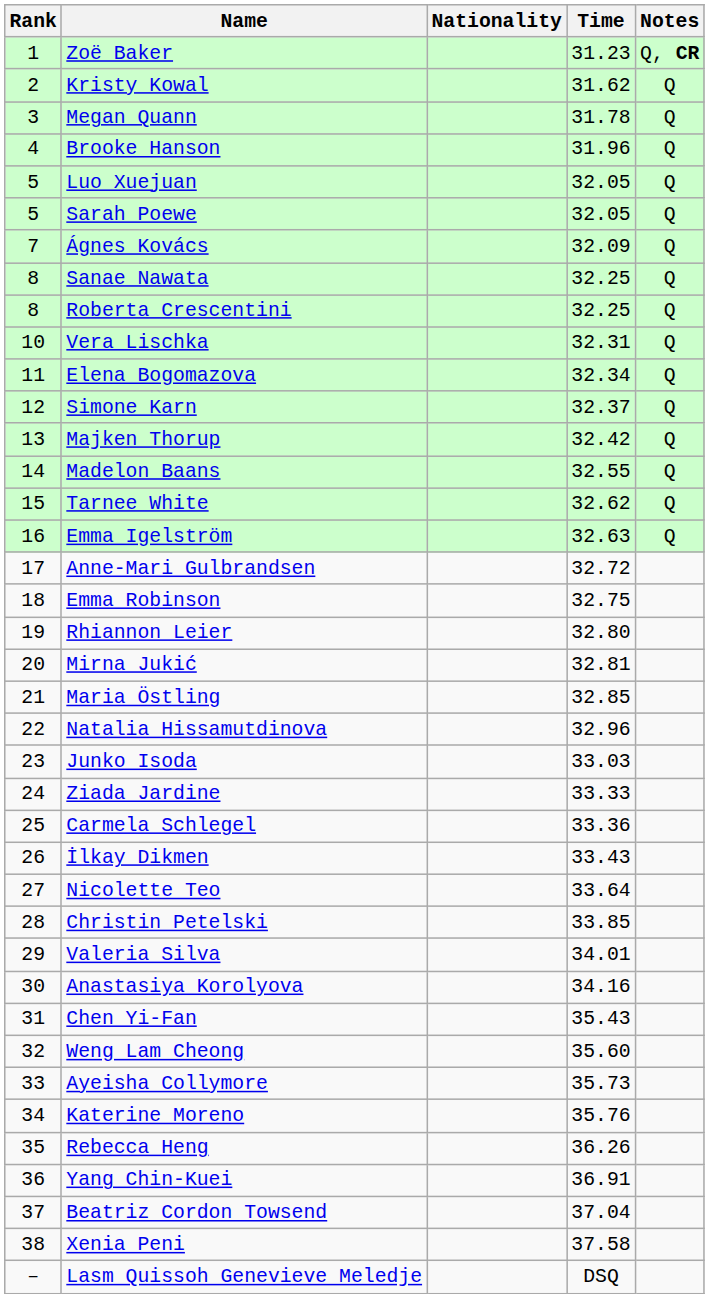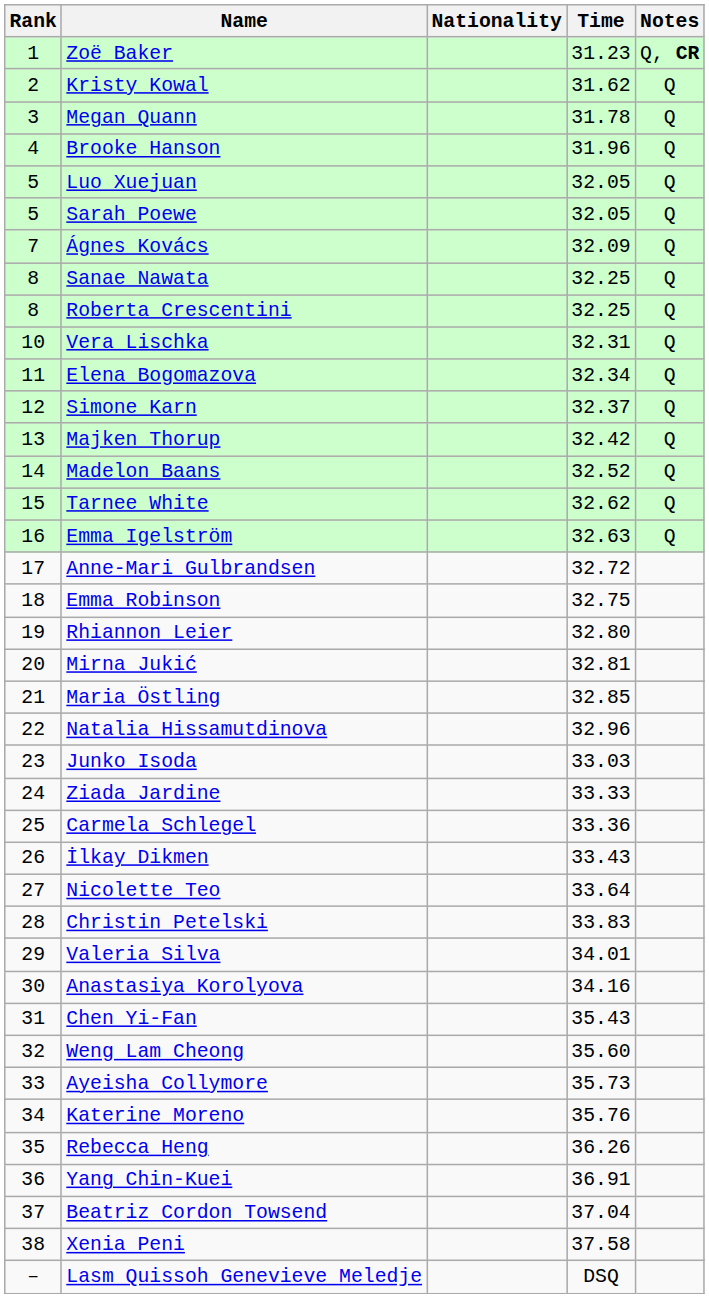Madelon Baans | Time: 32.55 -> 32.52
Christin Petelski | Time: 33.85 -> 33.83
